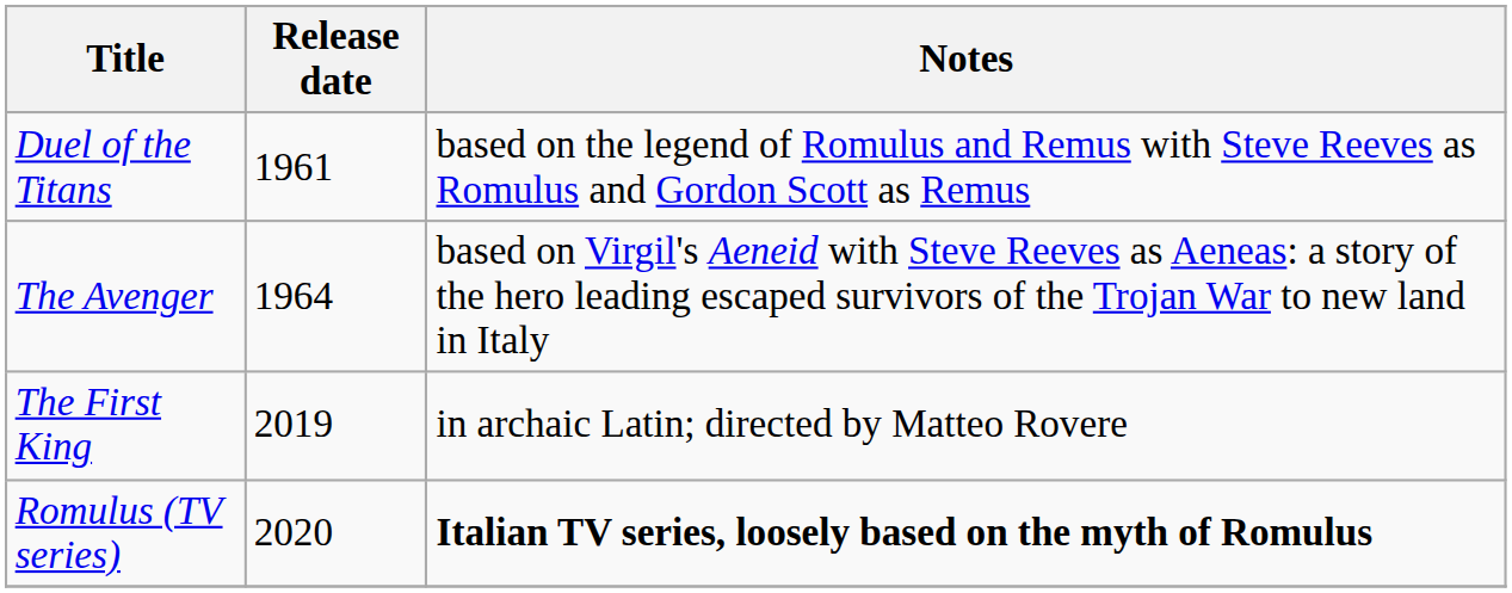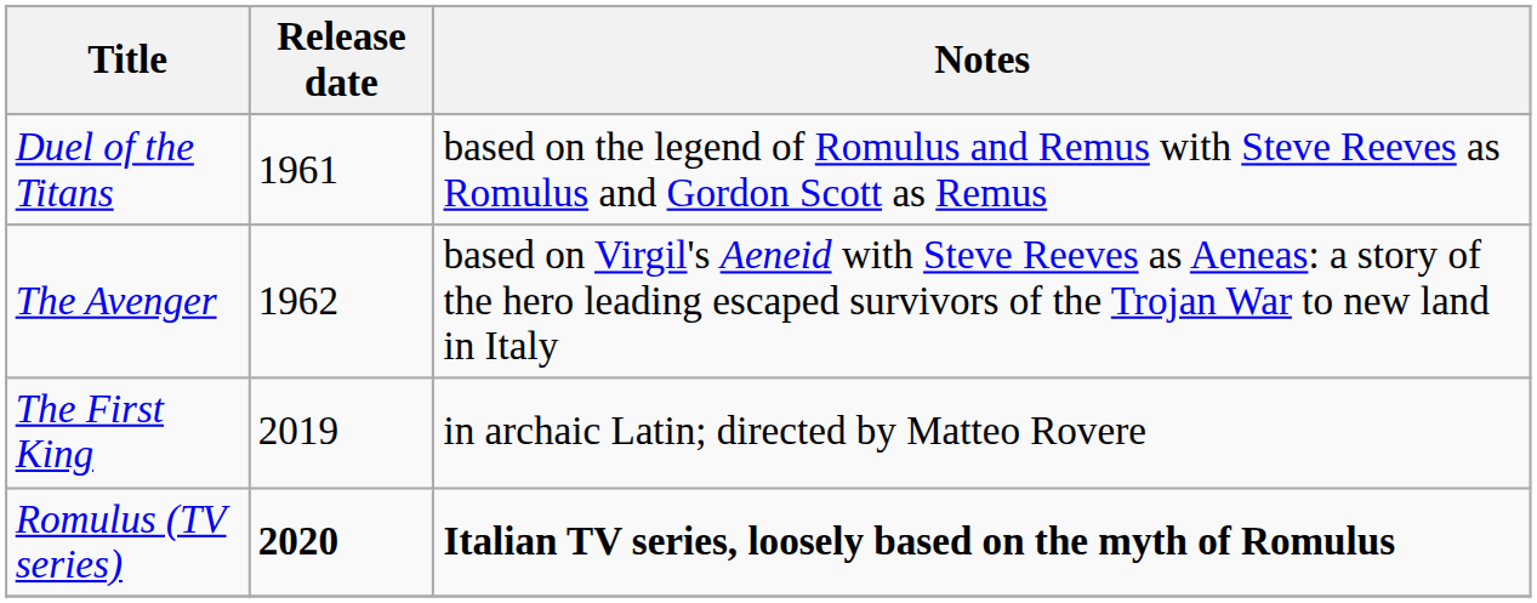The Avenger | Release date: 1964 -> 1962
Romulus (TV series) | Release date: normal -> bold
